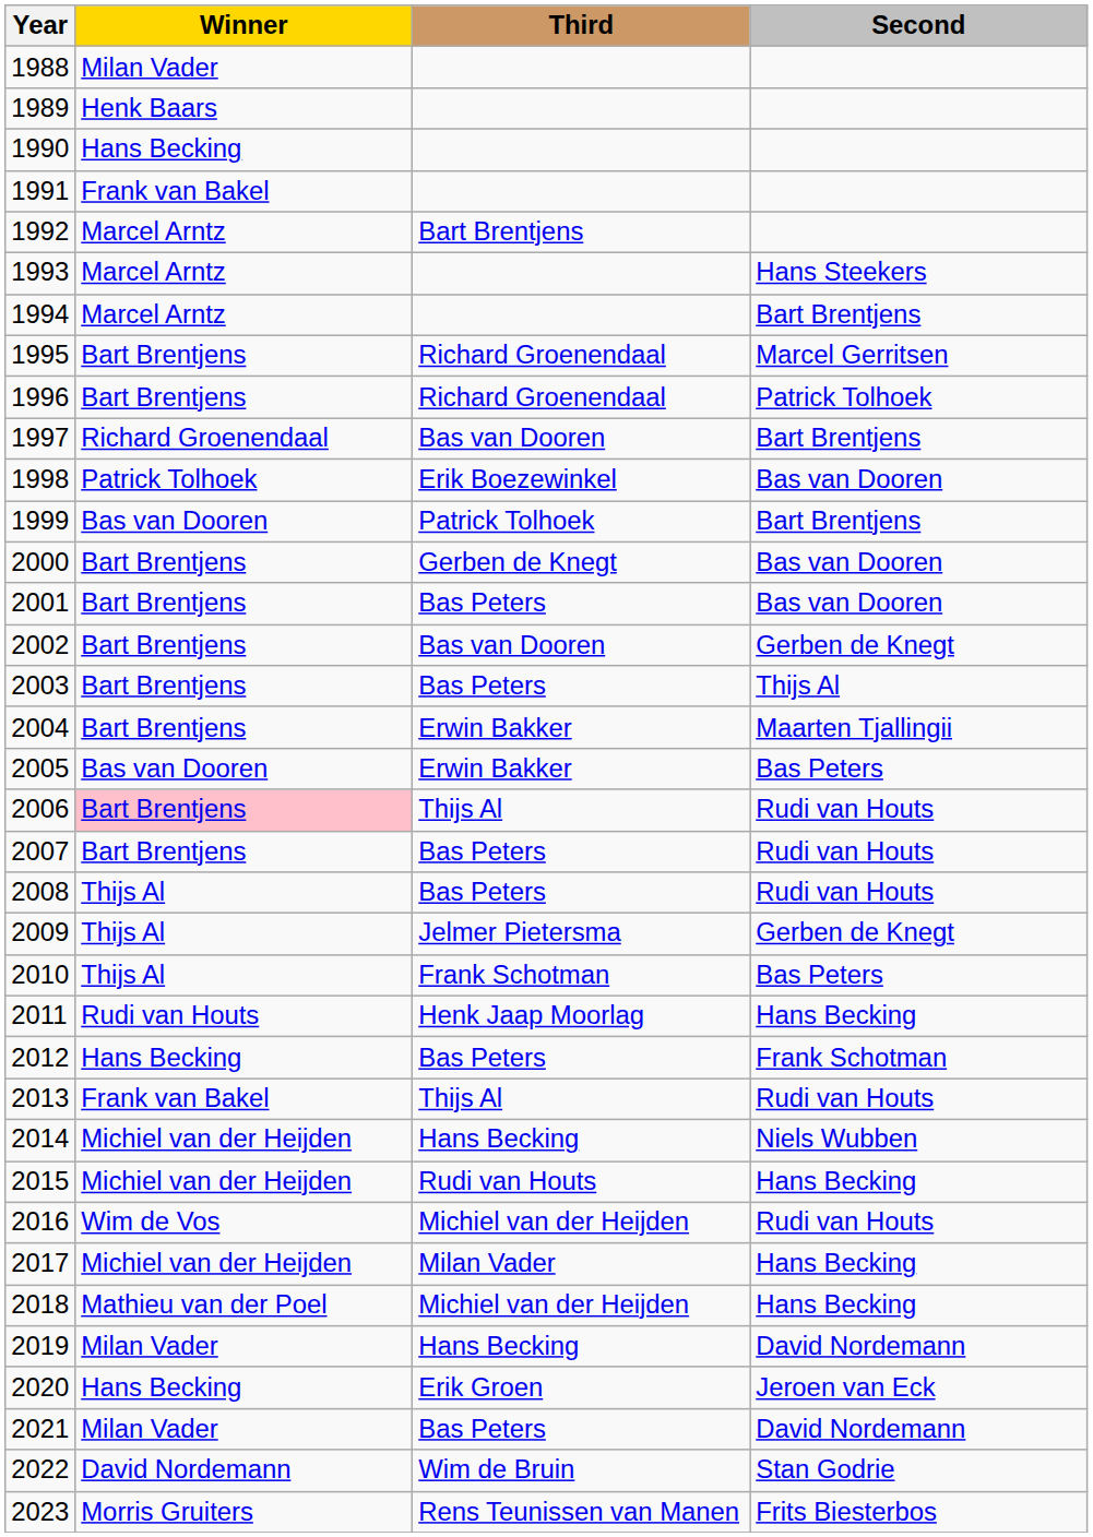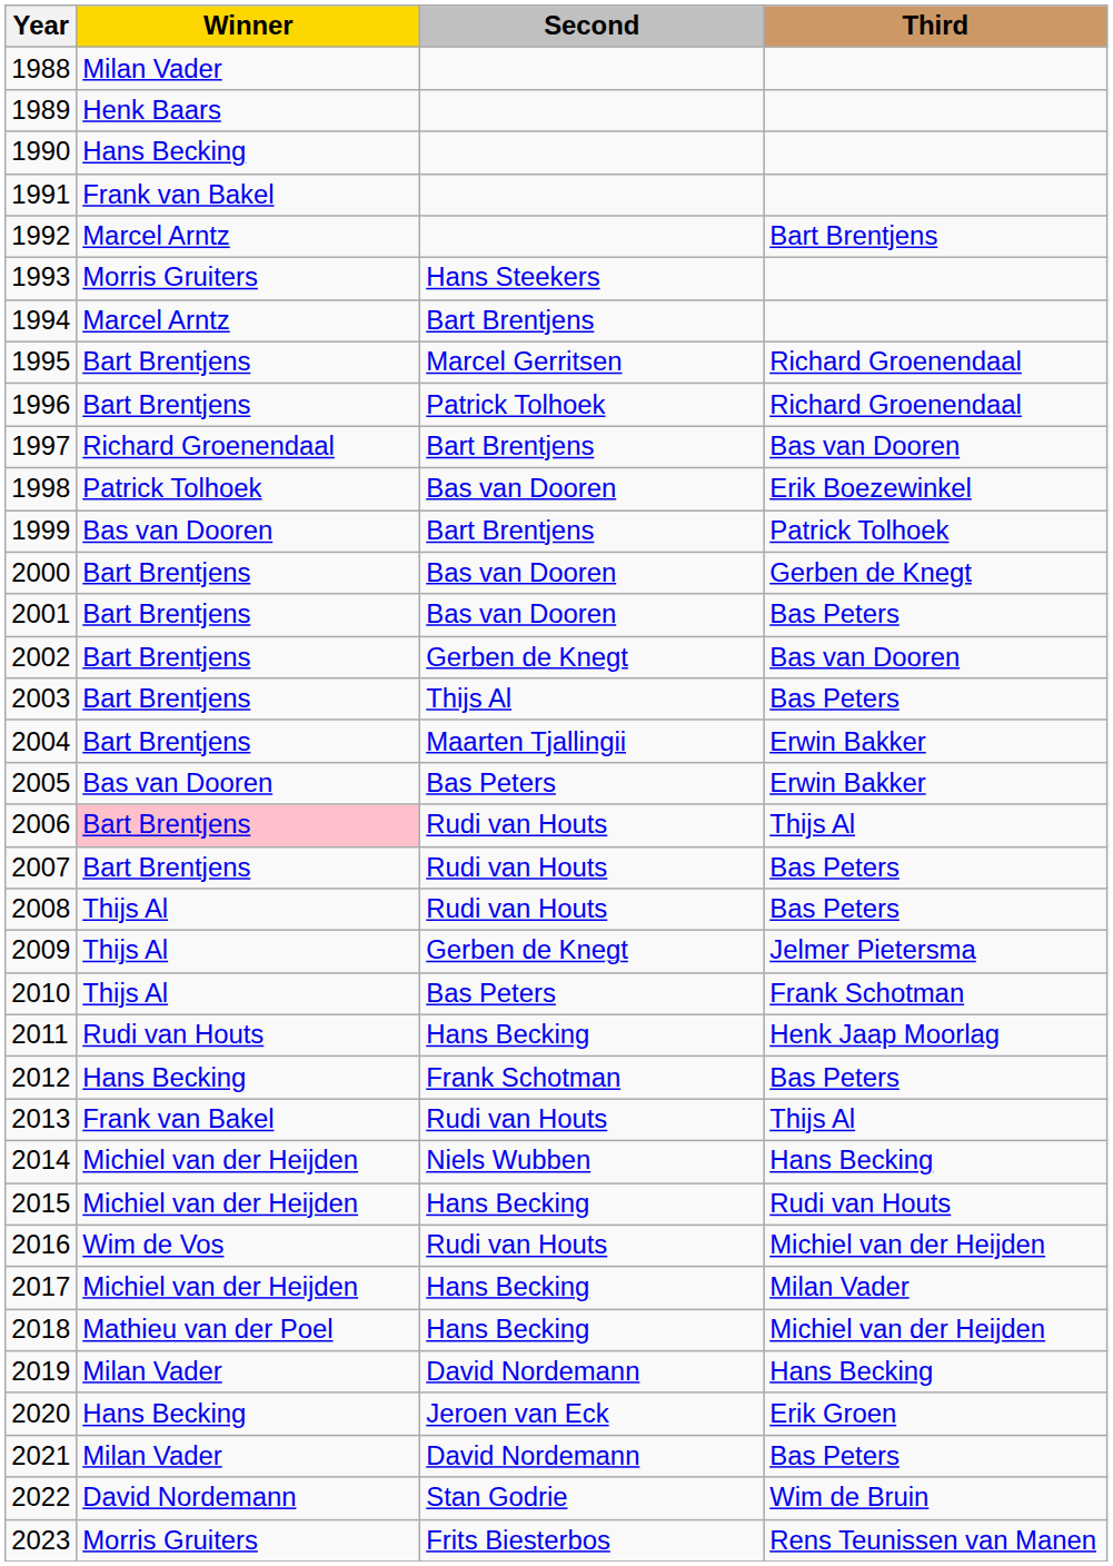columns swapped: Second <-> Third
1993 | Winner: Marcel Arntz -> Morris Gruiters
